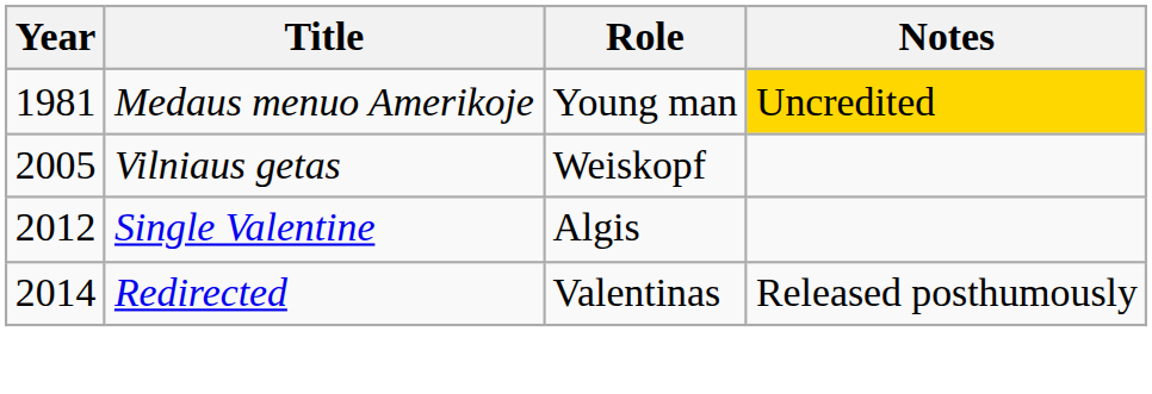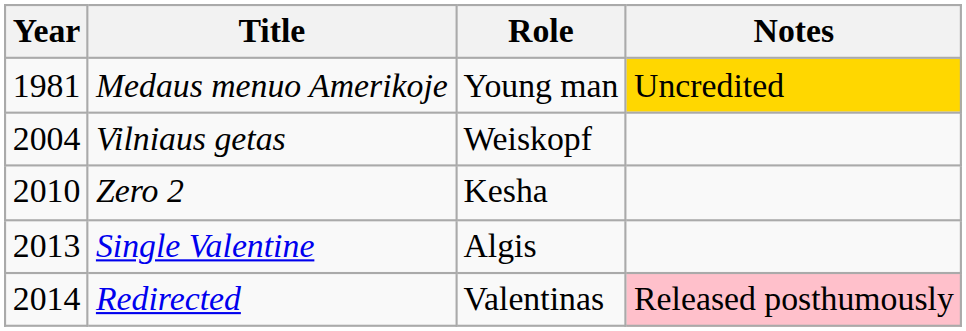Vilniaus getas | Year: 2005 -> 2004
+ row: 2010 | Zero 2 | Kesha
Single Valentine | Year: 2012 -> 2013
Redirected | Notes: no background -> pink background
